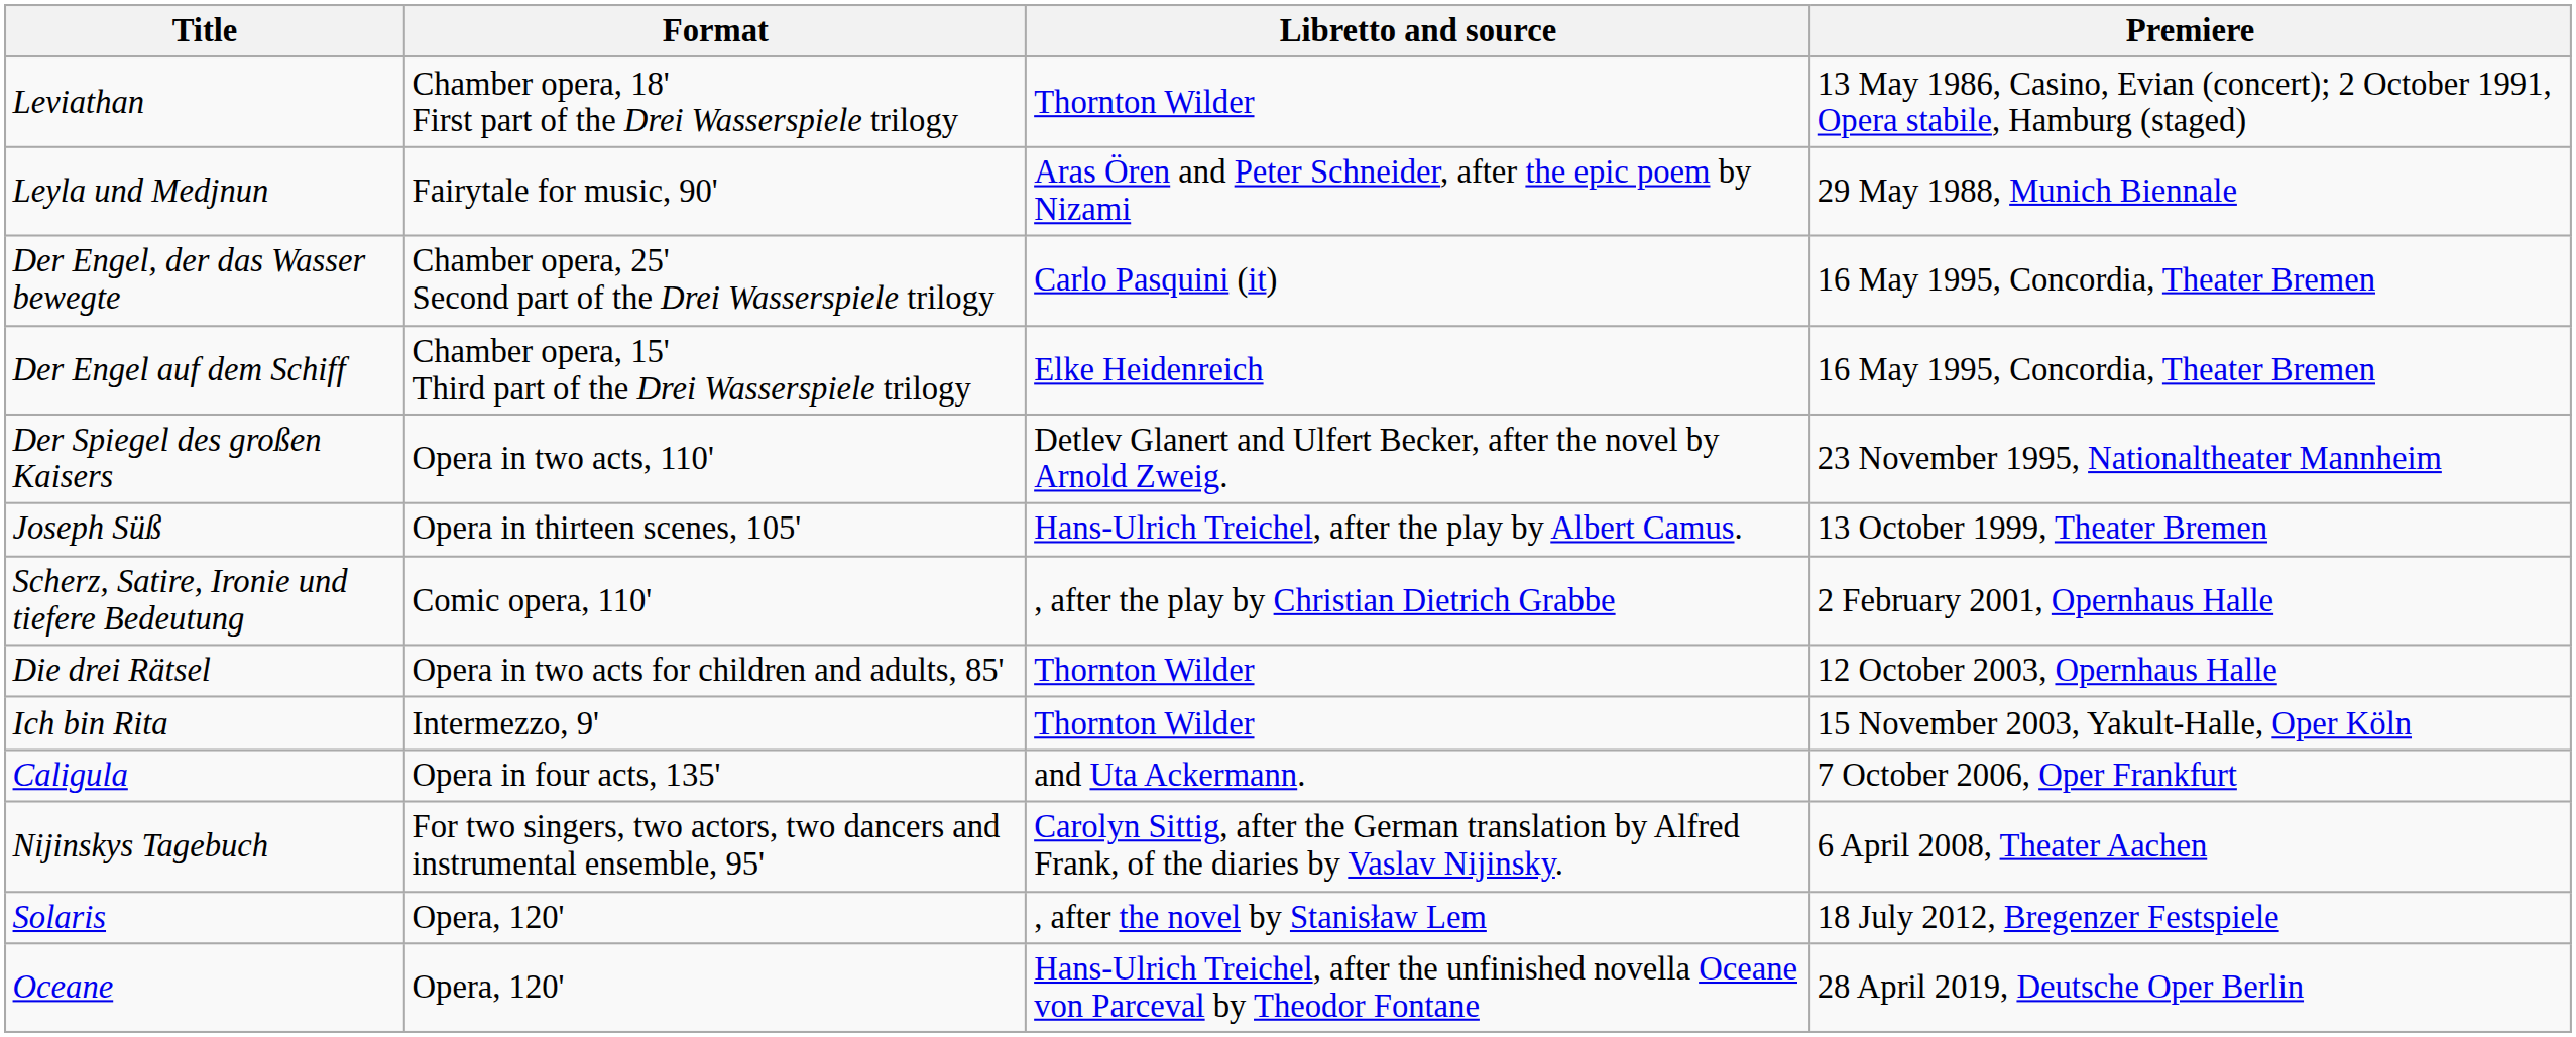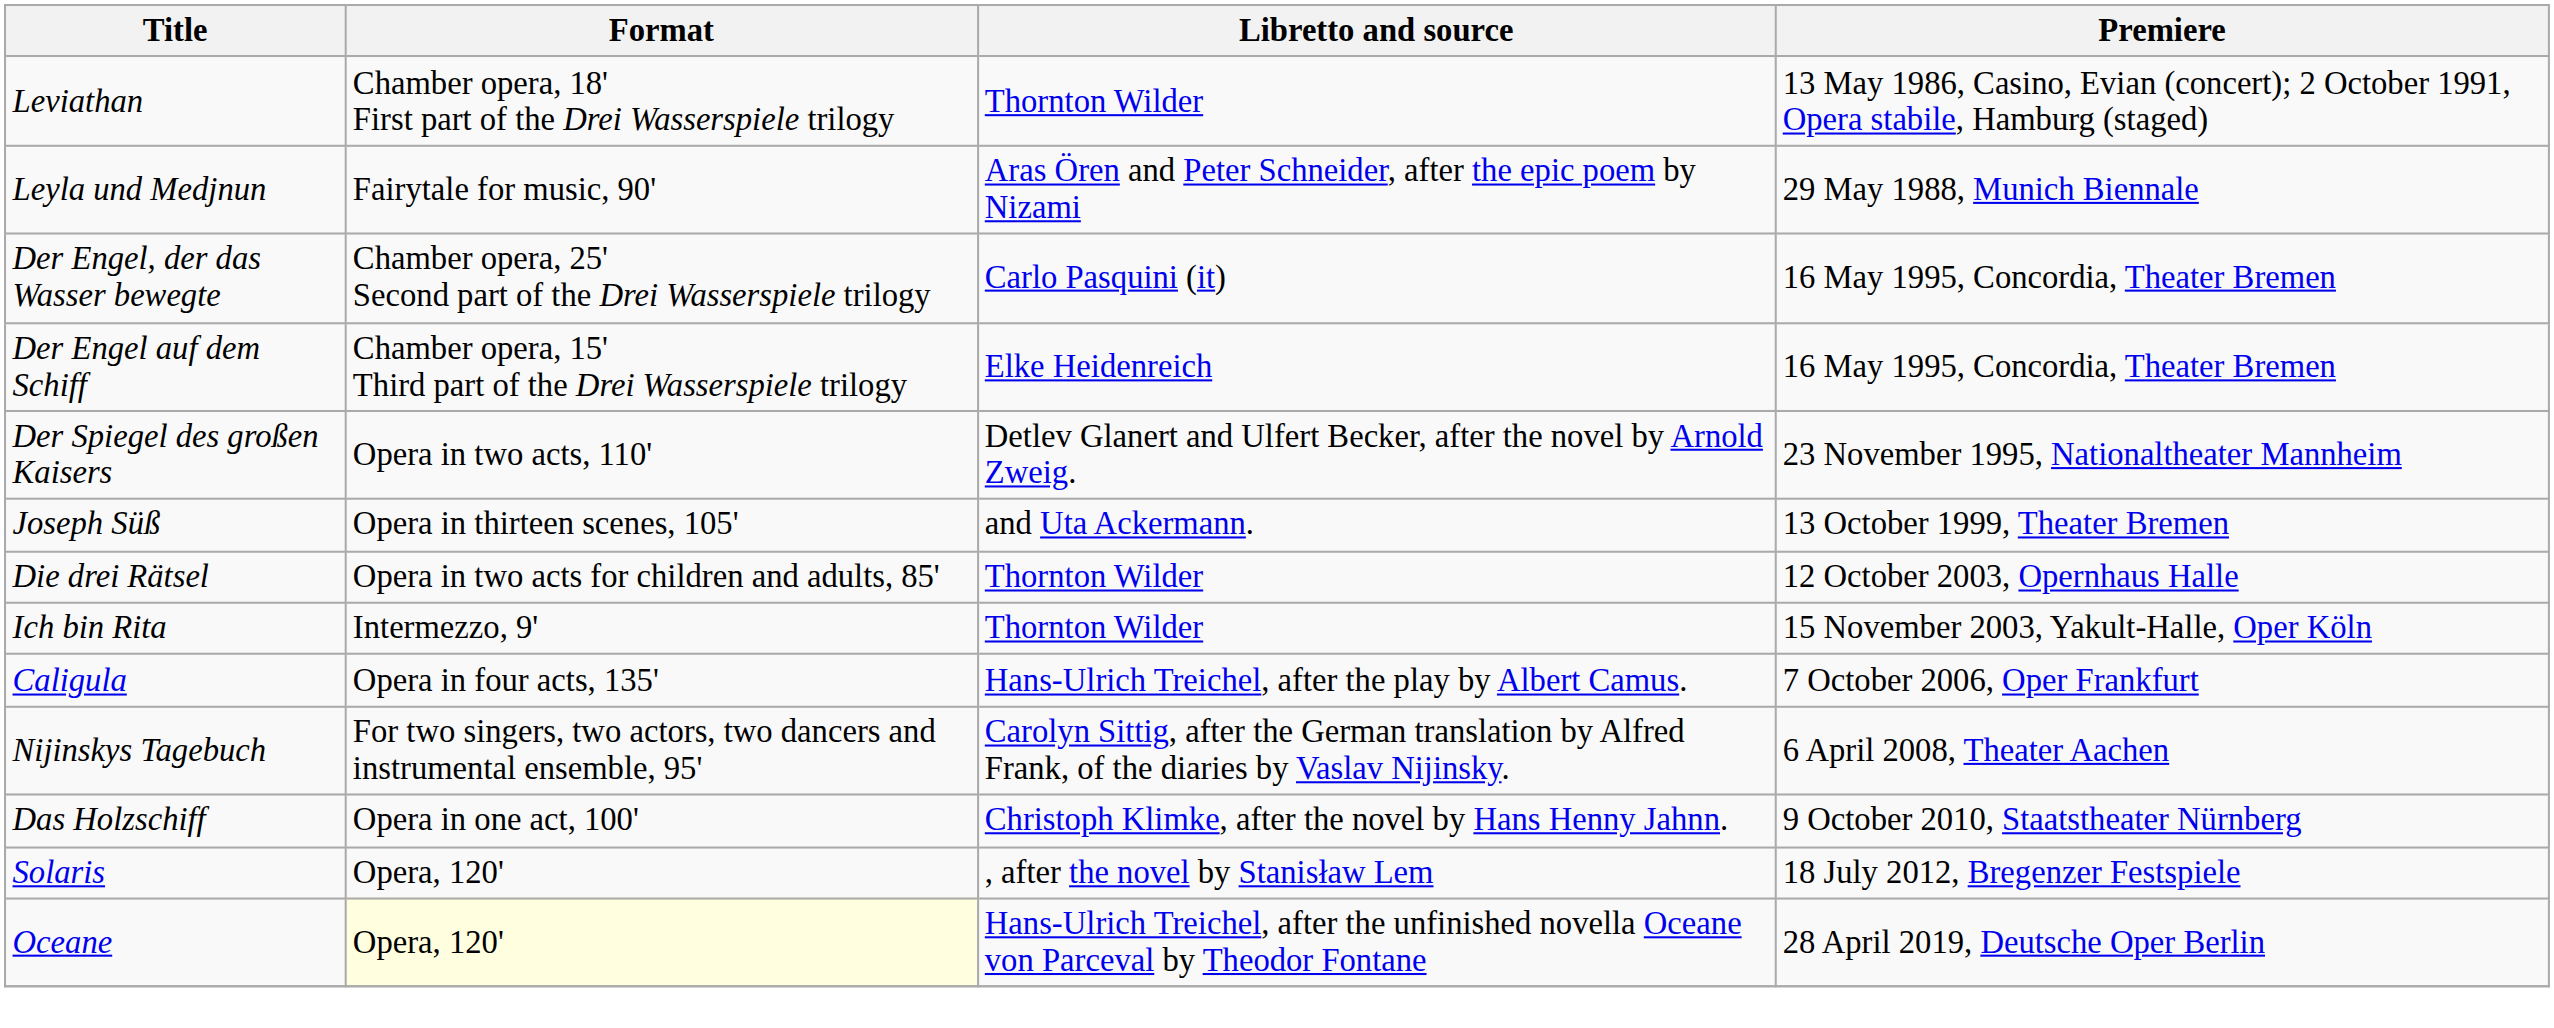Joseph Süß | Libretto and source: Hans-Ulrich Treichel, after the play by Albert Camus. -> and Uta Ackermann.
- row: Scherz, Satire, Ironie und tiefere Bedeutung | Comic opera, 110' | , after the play by Christian Dietrich Grabbe | 2 February 2001, Opernhaus Halle
Caligula | Libretto and source: and Uta Ackermann. -> Hans-Ulrich Treichel, after the play by Albert Camus.
+ row: Das Holzschiff | Opera in one act, 100' | Christoph Klimke, after the novel by Hans Henny Jahnn. | 9 October 2010, Staatstheater Nürnberg
Oceane | Format: no background -> lightyellow background
